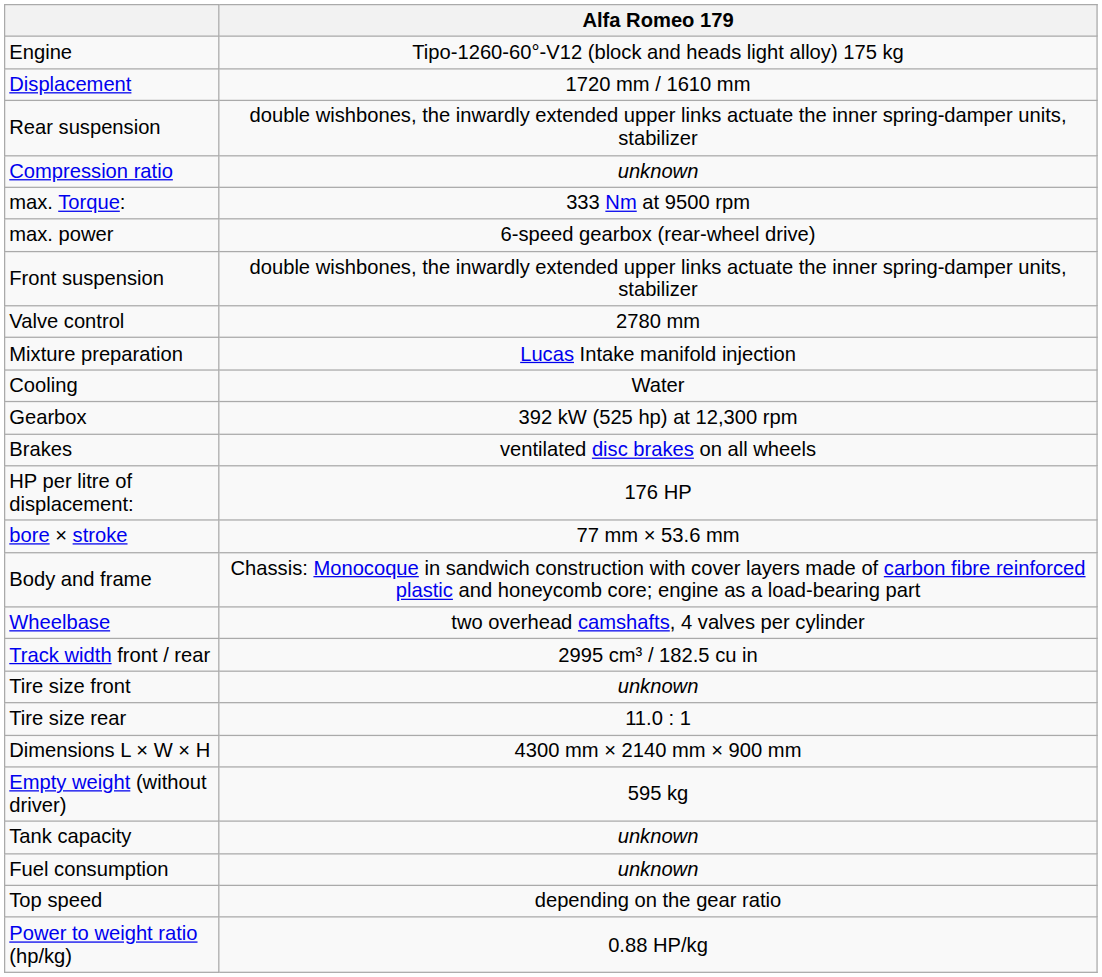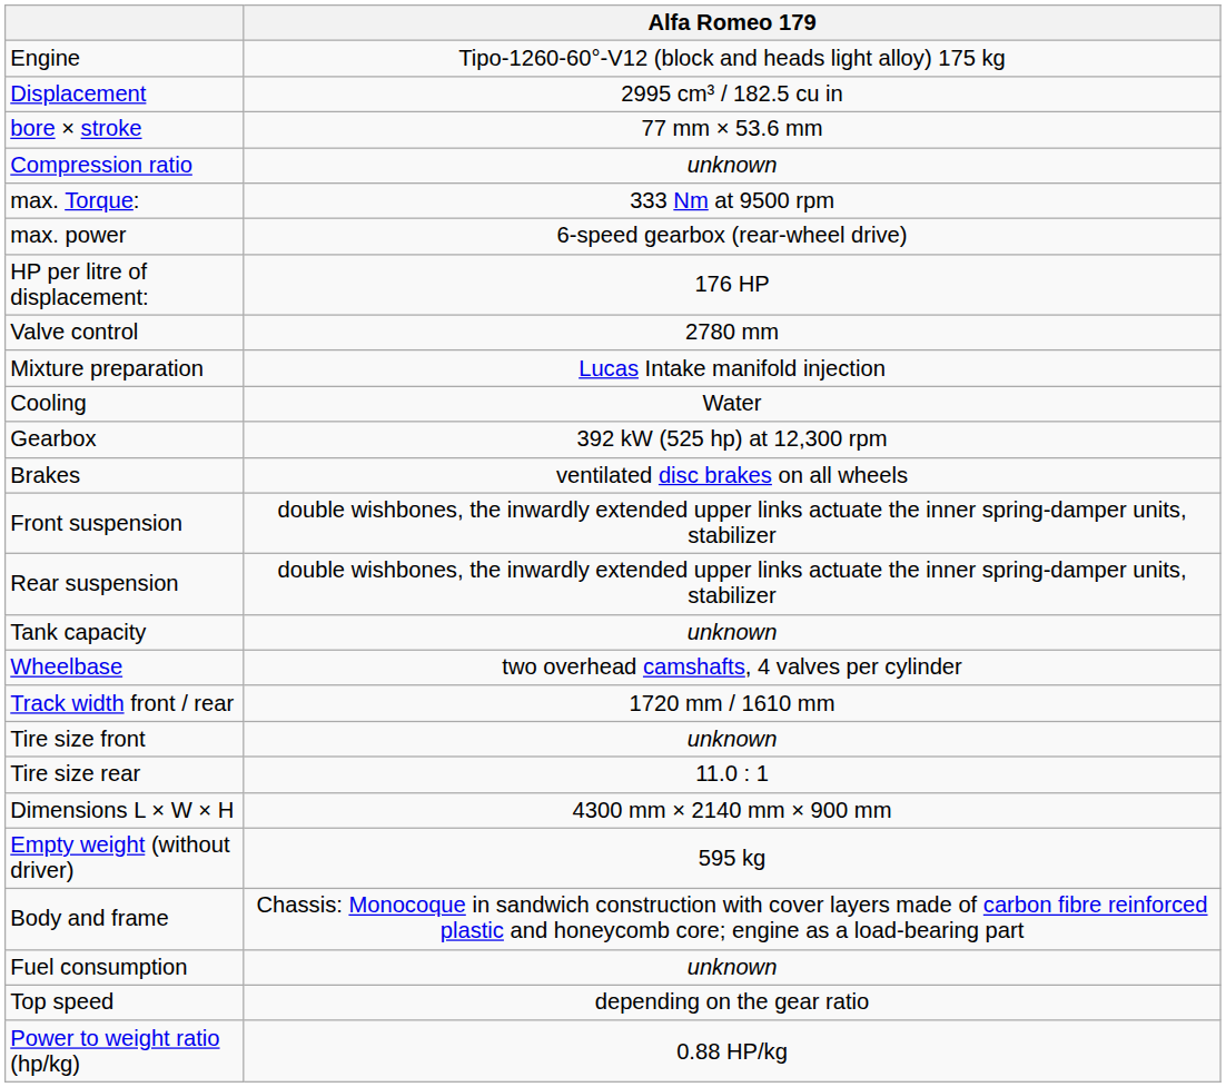Displacement | Alfa Romeo 179: 1720 mm / 1610 mm -> 2995 cm³ / 182.5 cu in
rows swapped: bore × stroke <-> Rear suspension
rows swapped: HP per litre of displacement: <-> Front suspension
rows swapped: Body and frame <-> Tank capacity
Track width front / rear | Alfa Romeo 179: 2995 cm³ / 182.5 cu in -> 1720 mm / 1610 mm
